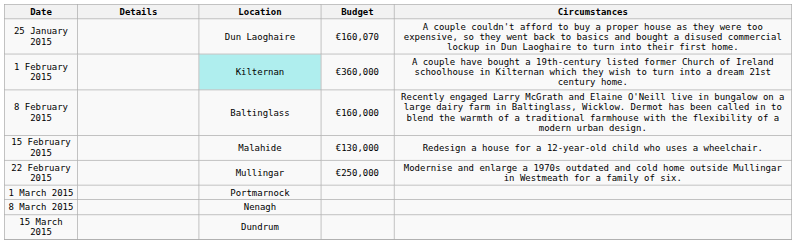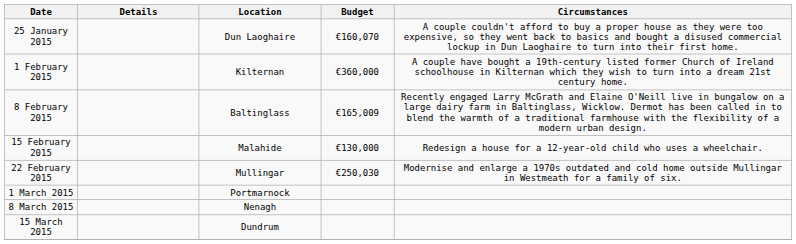1 February 2015 | Location: paleturquoise background -> no background
8 February 2015 | Budget: €160,000 -> €165,009
22 February 2015 | Budget: €250,000 -> €250,030
